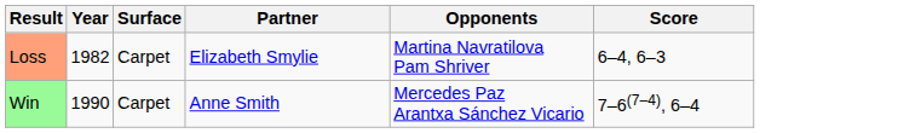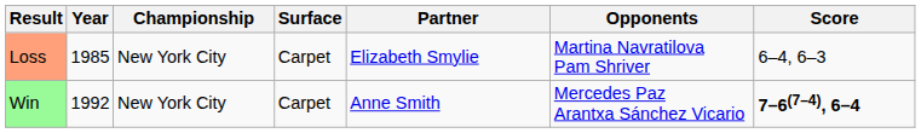+ column: Championship | New York City | New York City
Loss | Year: 1982 -> 1985
Win | Year: 1990 -> 1992
Win | Score: normal -> bold
